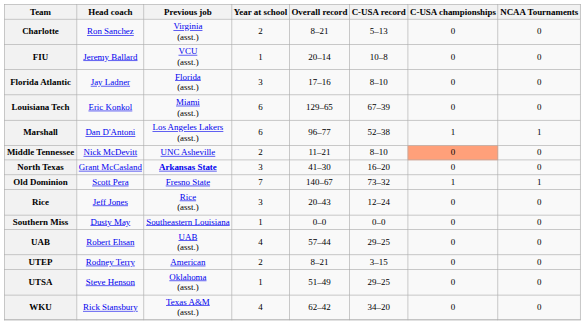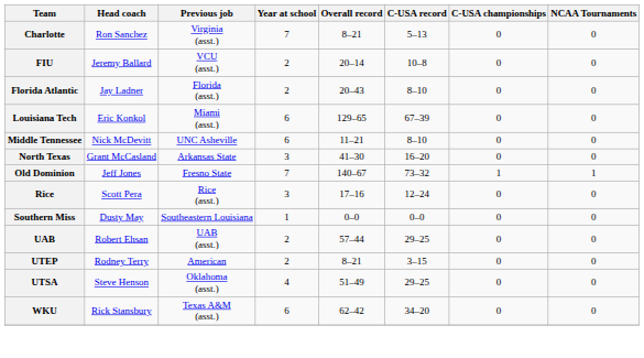Charlotte | Year at school: 2 -> 7
FIU | Year at school: 1 -> 2
Florida Atlantic | Year at school: 3 -> 2
Florida Atlantic | Overall record: 17–16 -> 20–43
- row: Marshall | Dan D'Antoni | Los Angeles Lakers (asst.) | 6 | 96–77 | 52–38 | 1 | 1
Middle Tennessee | Year at school: 2 -> 6
Middle Tennessee | C-USA championships: lightsalmon background -> no background
North Texas | Previous job: bold -> normal
Old Dominion | Head coach: Scott Pera -> Jeff Jones
Rice | Head coach: Jeff Jones -> Scott Pera
Rice | Overall record: 20–43 -> 17–16
UAB | Year at school: 4 -> 2
UTSA | Year at school: 1 -> 4
WKU | Year at school: 4 -> 6
